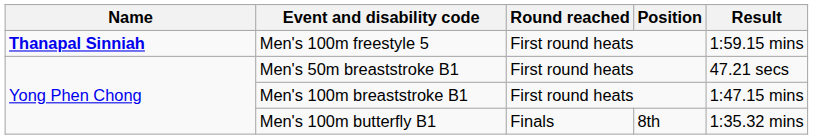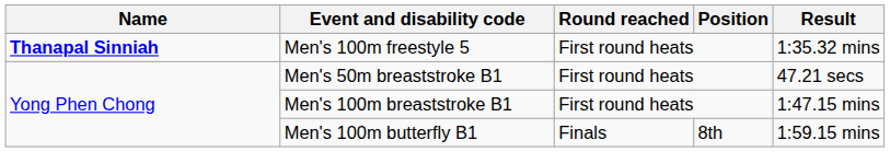Men's 100m freestyle 5 | Result: 1:59.15 mins -> 1:35.32 mins
Men's 100m butterfly B1 | Result: 1:35.32 mins -> 1:59.15 mins
